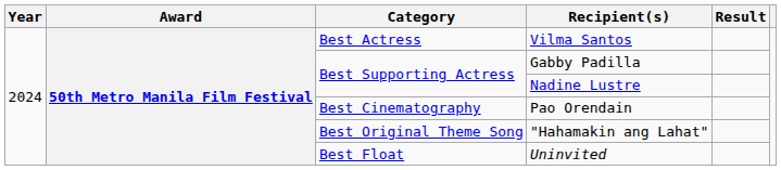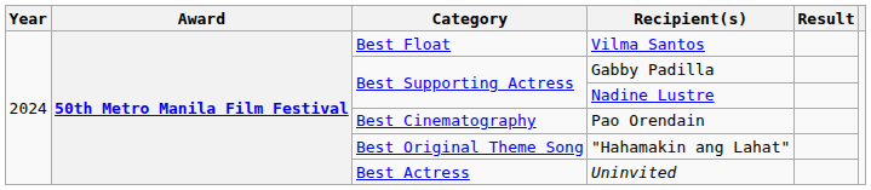Vilma Santos | Category: Best Actress -> Best Float
Uninvited | Category: Best Float -> Best Actress
